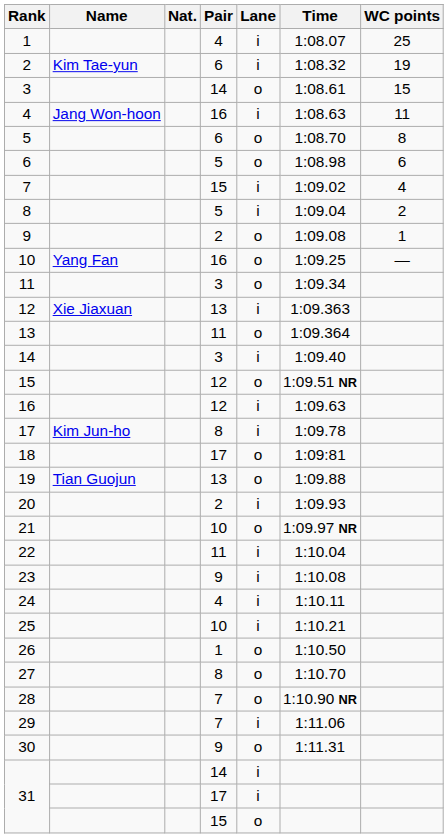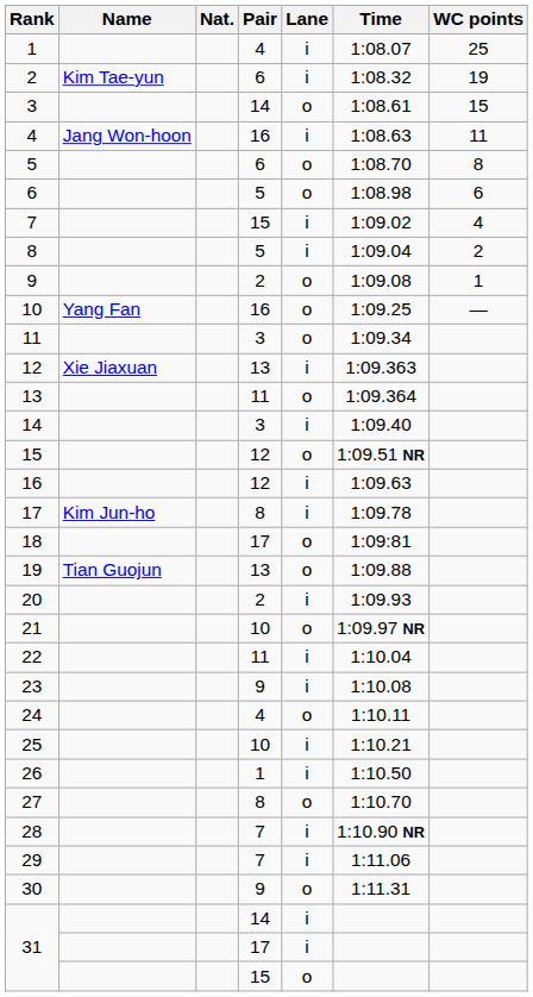24 | Lane: i -> o
26 | Lane: o -> i
28 | Lane: o -> i
